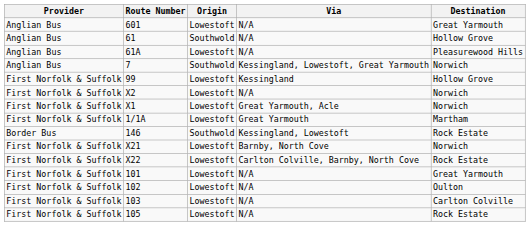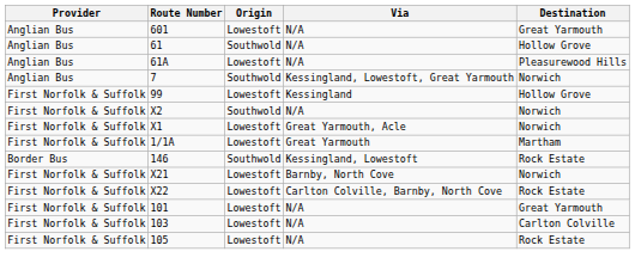X2 | Origin: Lowestoft -> Southwold
- row: First Norfolk & Suffolk | 102 | Lowestoft | N/A | Oulton
